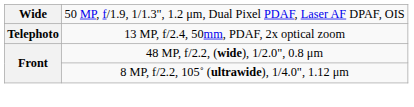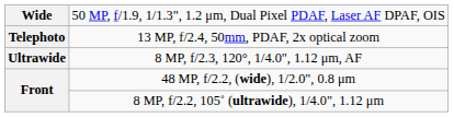+ row: Ultrawide | 8 MP, f/2.3, 120°, 1/4.0", 1.12 μm, AF
